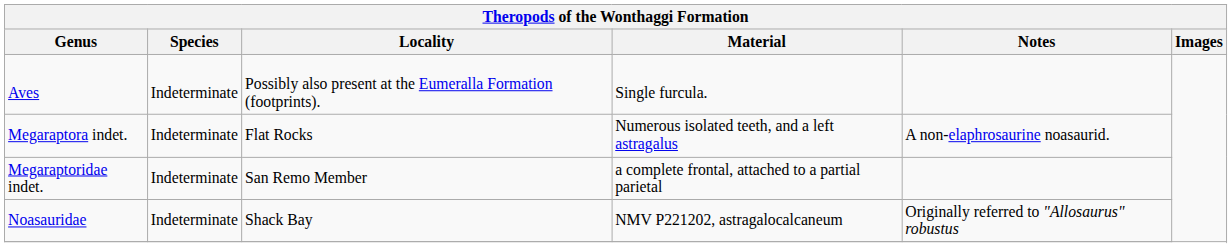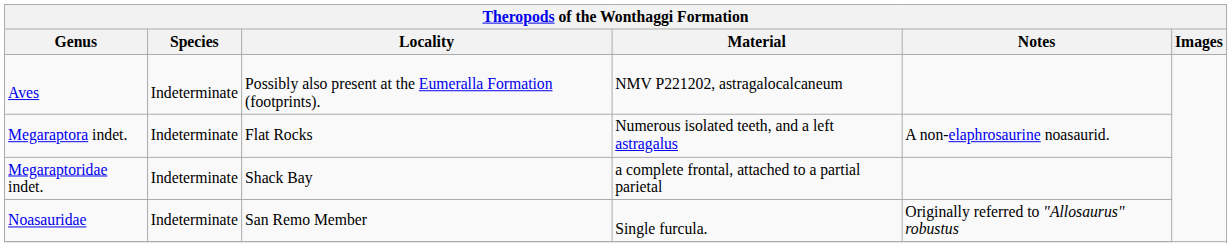Aves | Material: Single furcula. -> NMV P221202, astragalocalcaneum
Megaraptoridae indet. | Locality: San Remo Member -> Shack Bay
Noasauridae | Locality: Shack Bay -> San Remo Member
Noasauridae | Material: NMV P221202, astragalocalcaneum -> Single furcula.
